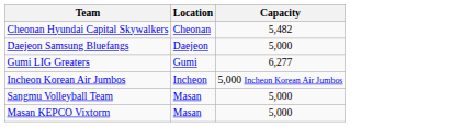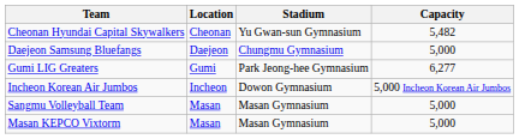+ column: Stadium | Yu Gwan-sun Gymnasium | Chungmu Gymnasium | Park Jeong-hee Gymnasium | Dowon Gymnasium | Masan Gymnasium | Masan Gymnasium
